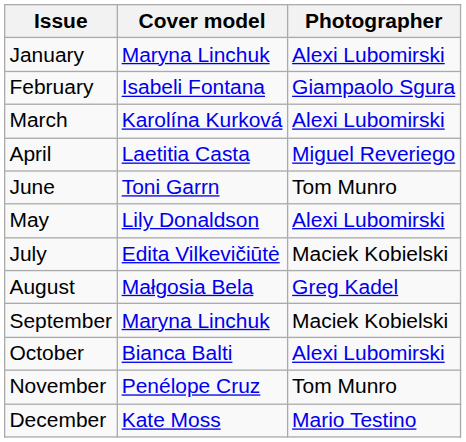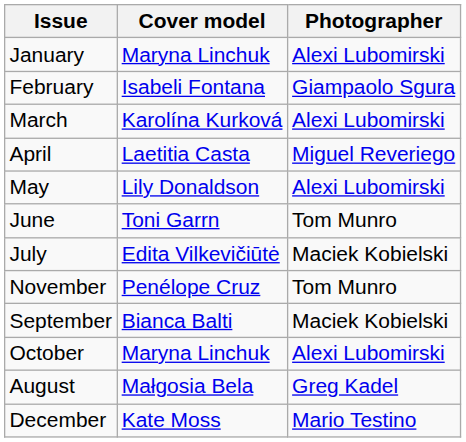rows swapped: May <-> June
rows swapped: August <-> November
September | Cover model: Maryna Linchuk -> Bianca Balti
October | Cover model: Bianca Balti -> Maryna Linchuk
